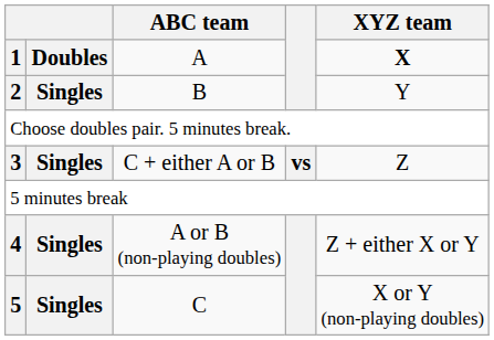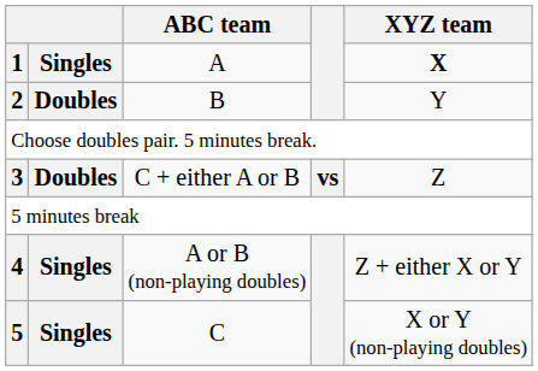A | column 2: Doubles -> Singles
B | column 2: Singles -> Doubles
C + either A or B | column 2: Singles -> Doubles
